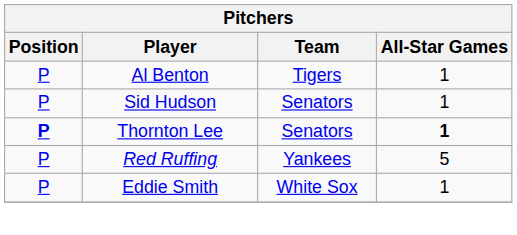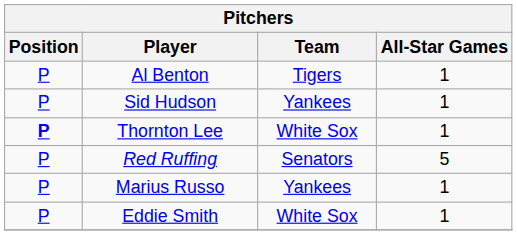Sid Hudson | Team: Senators -> Yankees
Thornton Lee | Team: Senators -> White Sox
Thornton Lee | All-Star Games: bold -> normal
Red Ruffing | Team: Yankees -> Senators
+ row: P | Marius Russo | Yankees | 1
